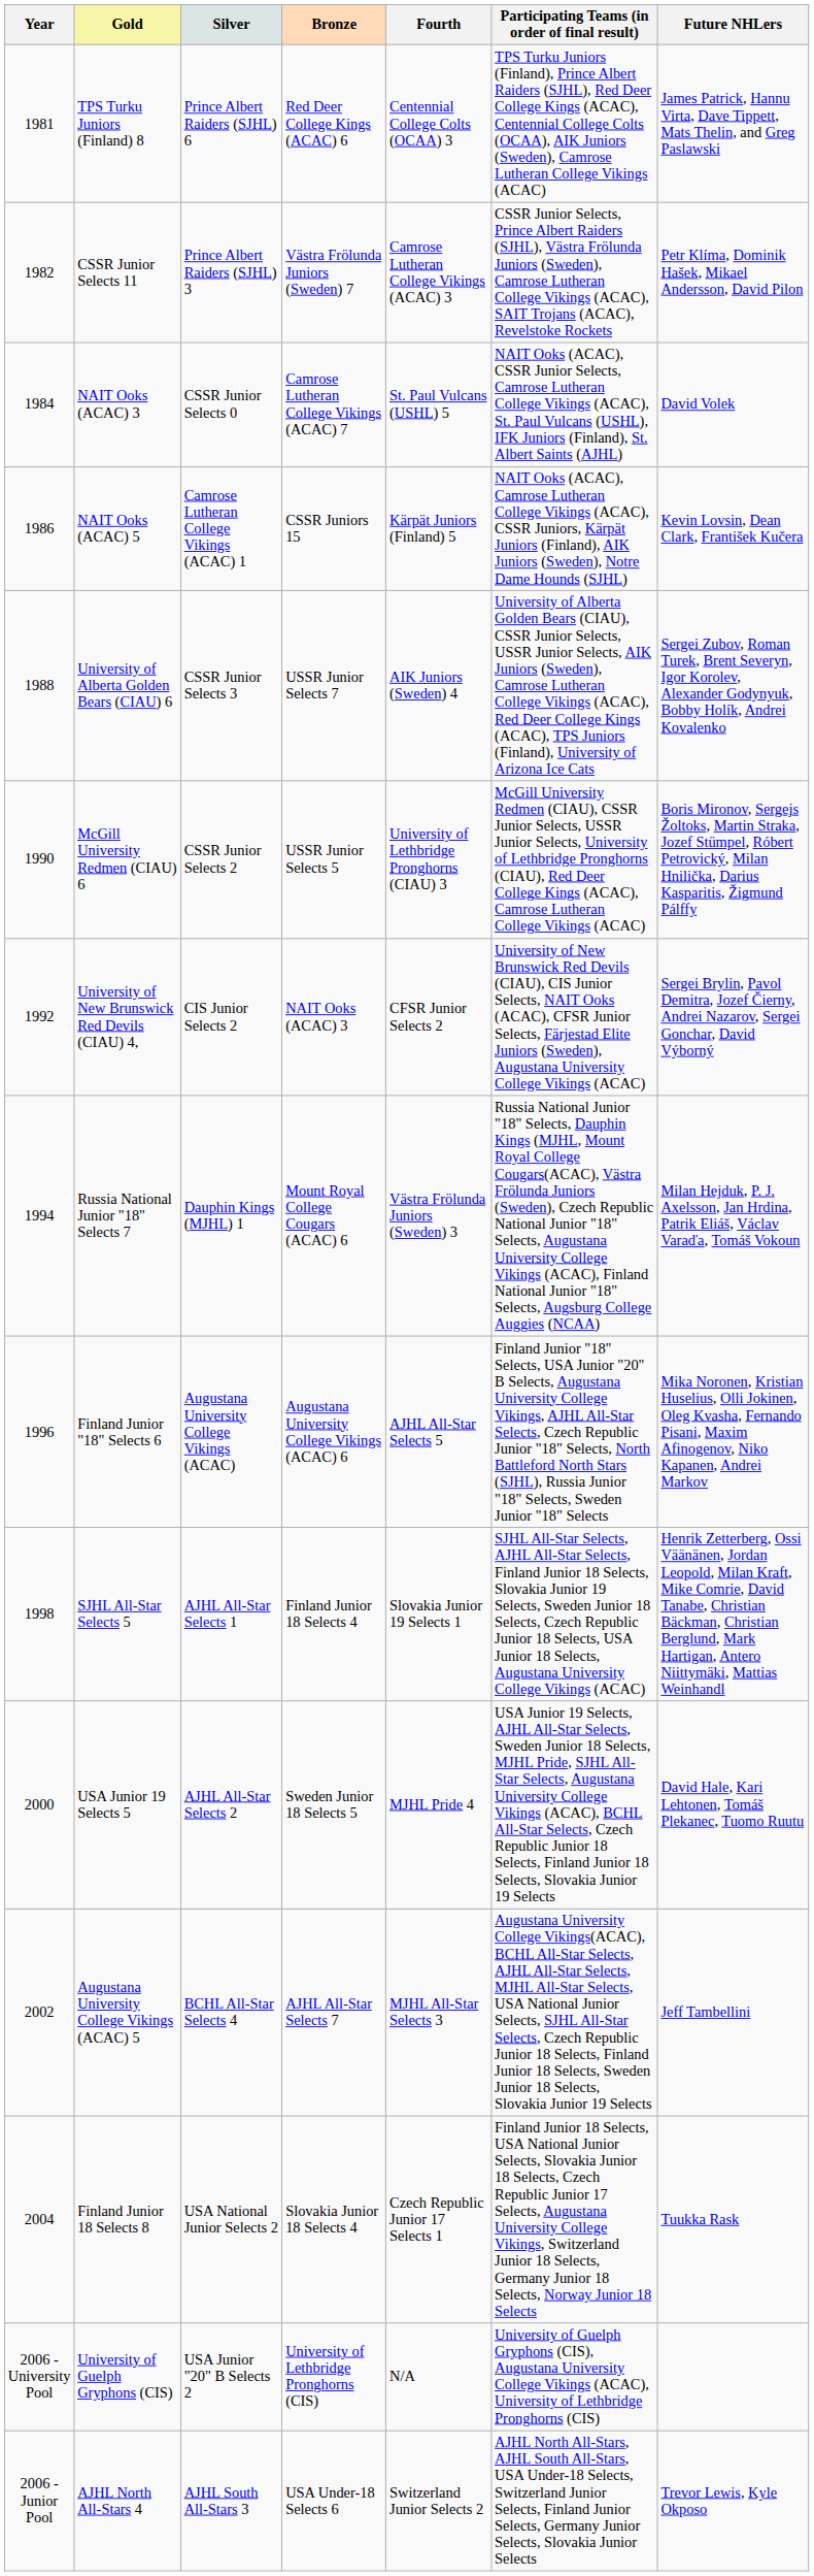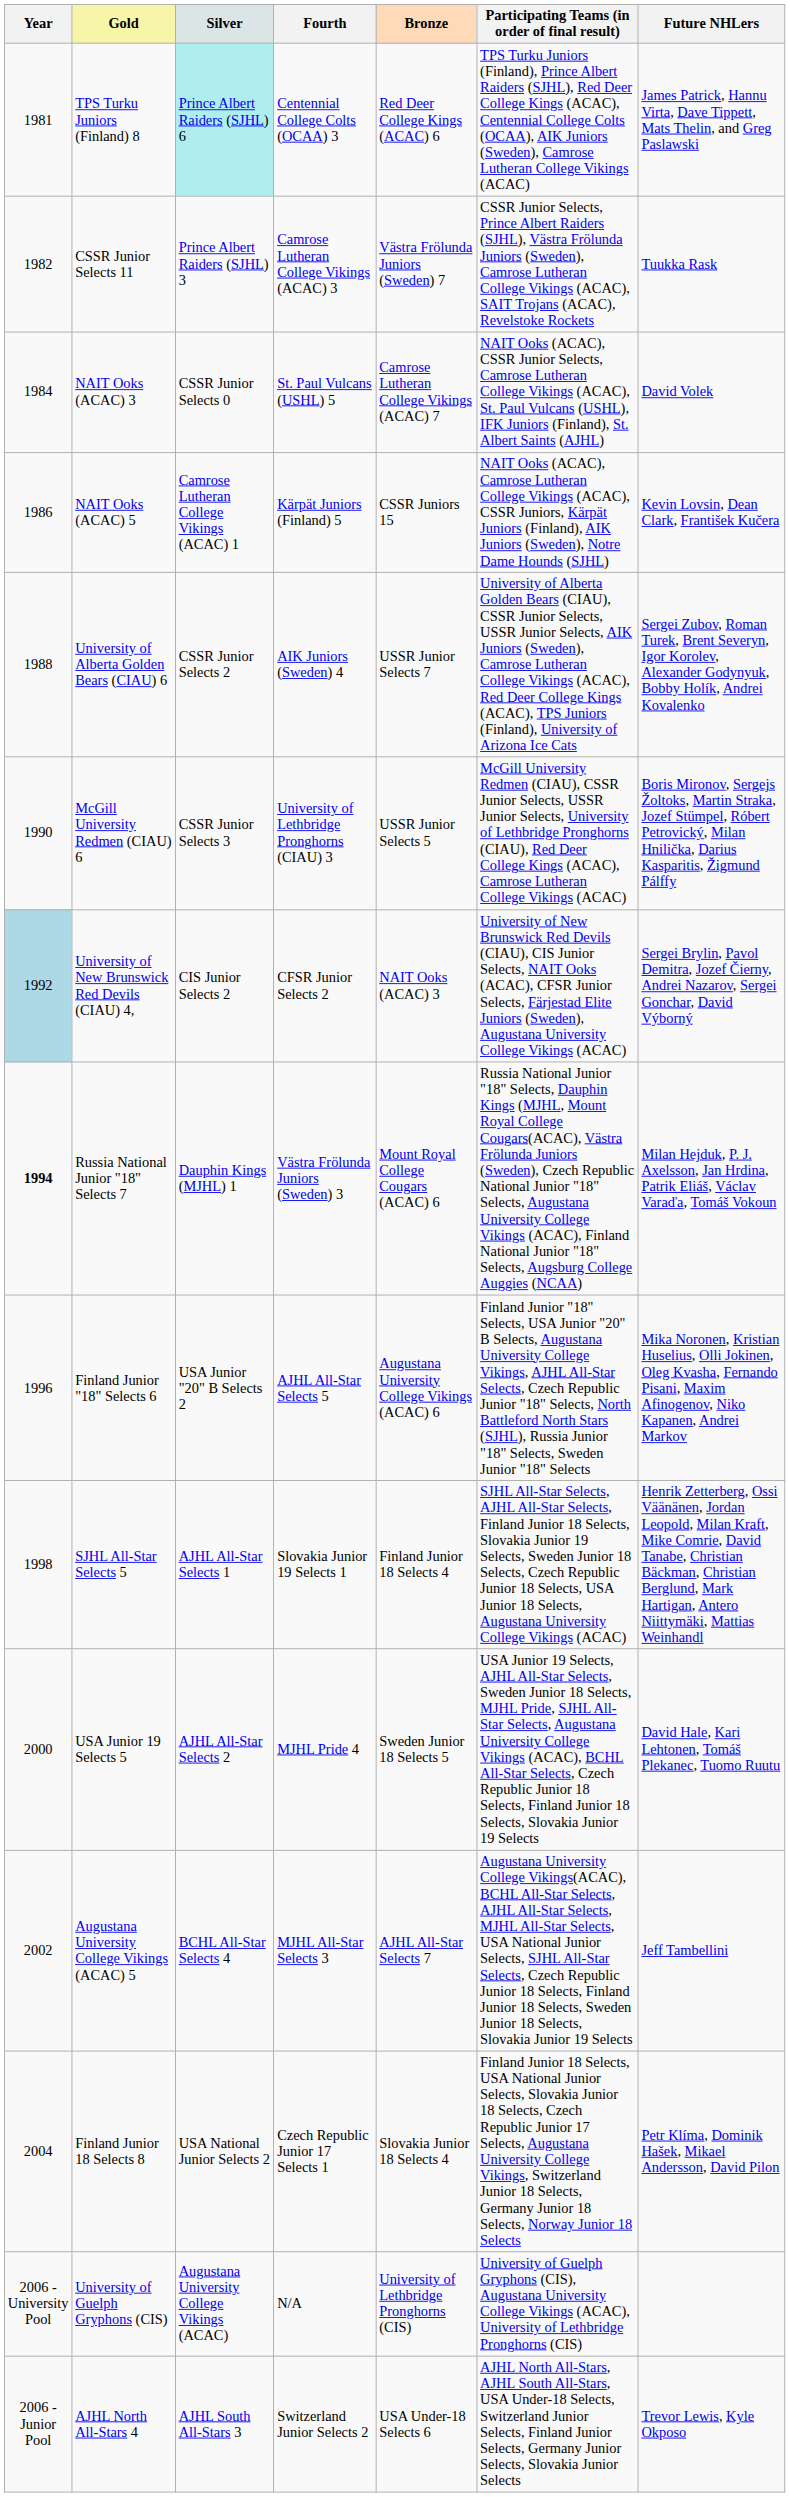columns swapped: Bronze <-> Fourth
TPS Turku Juniors (Finland) 8 | Silver: no background -> paleturquoise background
CSSR Junior Selects 11 | Future NHLers: Petr Klíma, Dominik Hašek, Mikael Andersson, David Pilon -> Tuukka Rask
University of Alberta Golden Bears (CIAU) 6 | Silver: CSSR Junior Selects 3 -> CSSR Junior Selects 2
McGill University Redmen (CIAU) 6 | Silver: CSSR Junior Selects 2 -> CSSR Junior Selects 3
University of New Brunswick Red Devils (CIAU) 4, | Year: no background -> lightblue background
Russia National Junior "18" Selects 7 | Year: normal -> bold
Finland Junior "18" Selects 6 | Silver: Augustana University College Vikings (ACAC) -> USA Junior "20" B Selects 2
Finland Junior 18 Selects 8 | Future NHLers: Tuukka Rask -> Petr Klíma, Dominik Hašek, Mikael Andersson, David Pilon
University of Guelph Gryphons (CIS) | Silver: USA Junior "20" B Selects 2 -> Augustana University College Vikings (ACAC)
